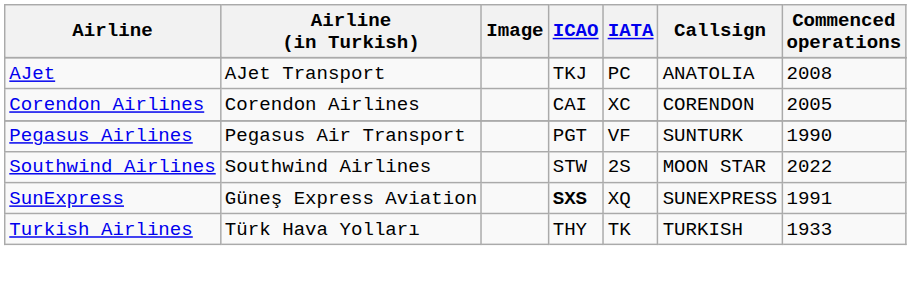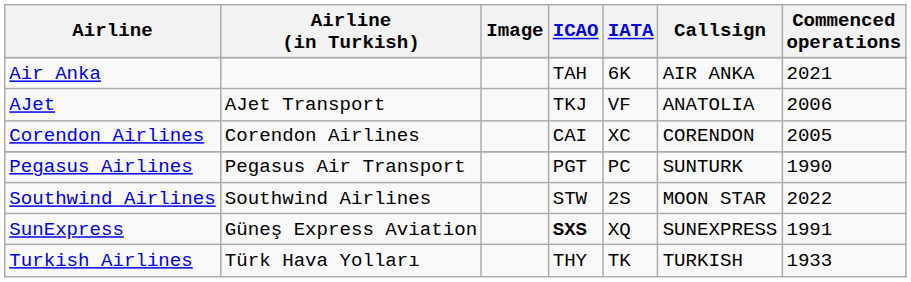+ row: Air Anka | TAH | 6K | AIR ANKA | 2021
AJet | IATA: PC -> VF
AJet | Commenced operations: 2008 -> 2006
Pegasus Airlines | IATA: VF -> PC
